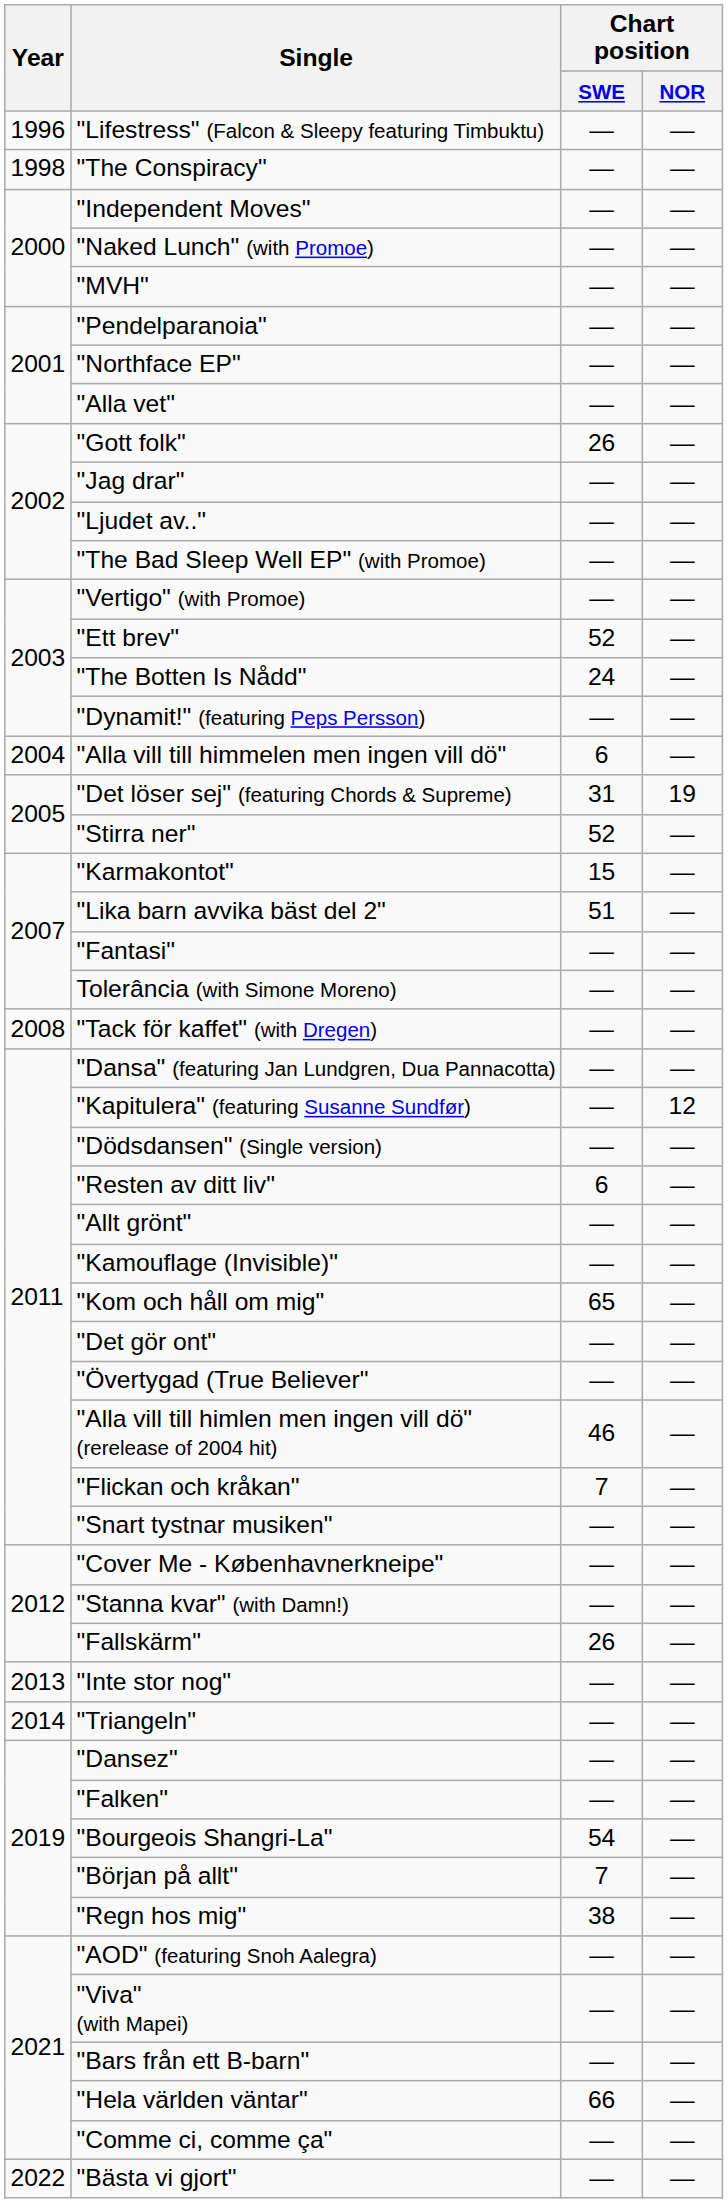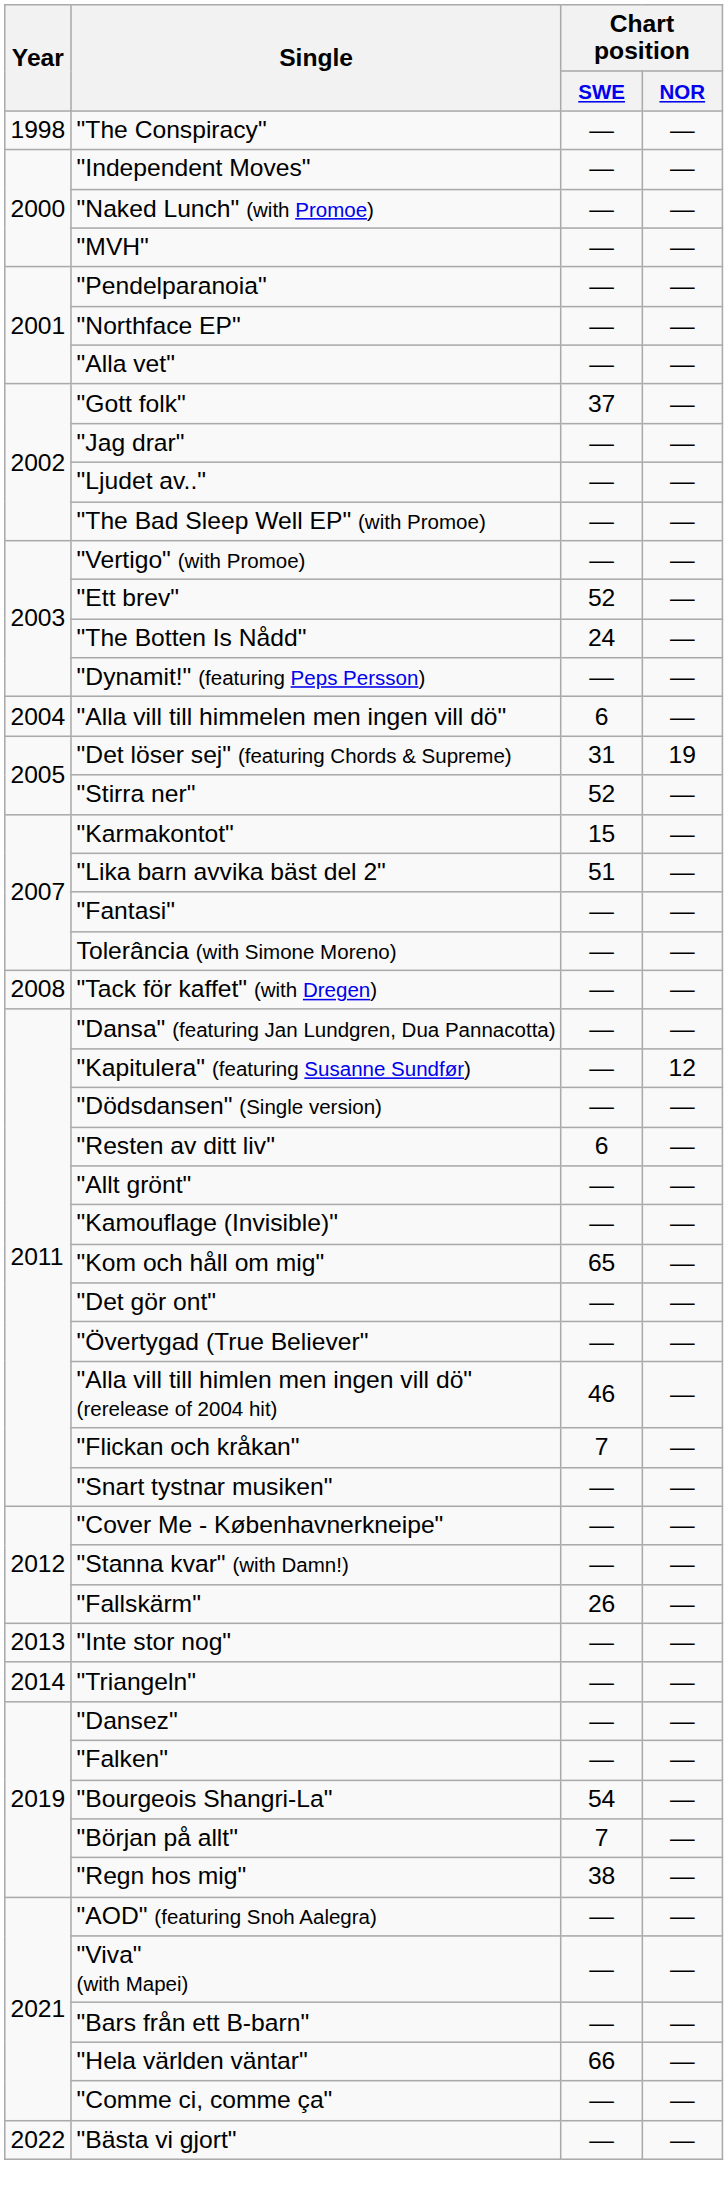- row: 1996 | "Lifestress" (Falcon & Sleepy featuring Timbuktu) | — | —
"Gott folk" | Chart position / SWE: 26 -> 37
